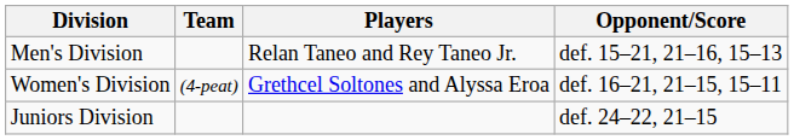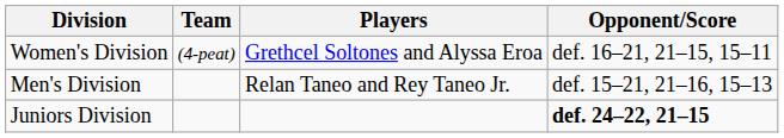rows swapped: Women's Division <-> Men's Division
Juniors Division | Opponent/Score: normal -> bold
